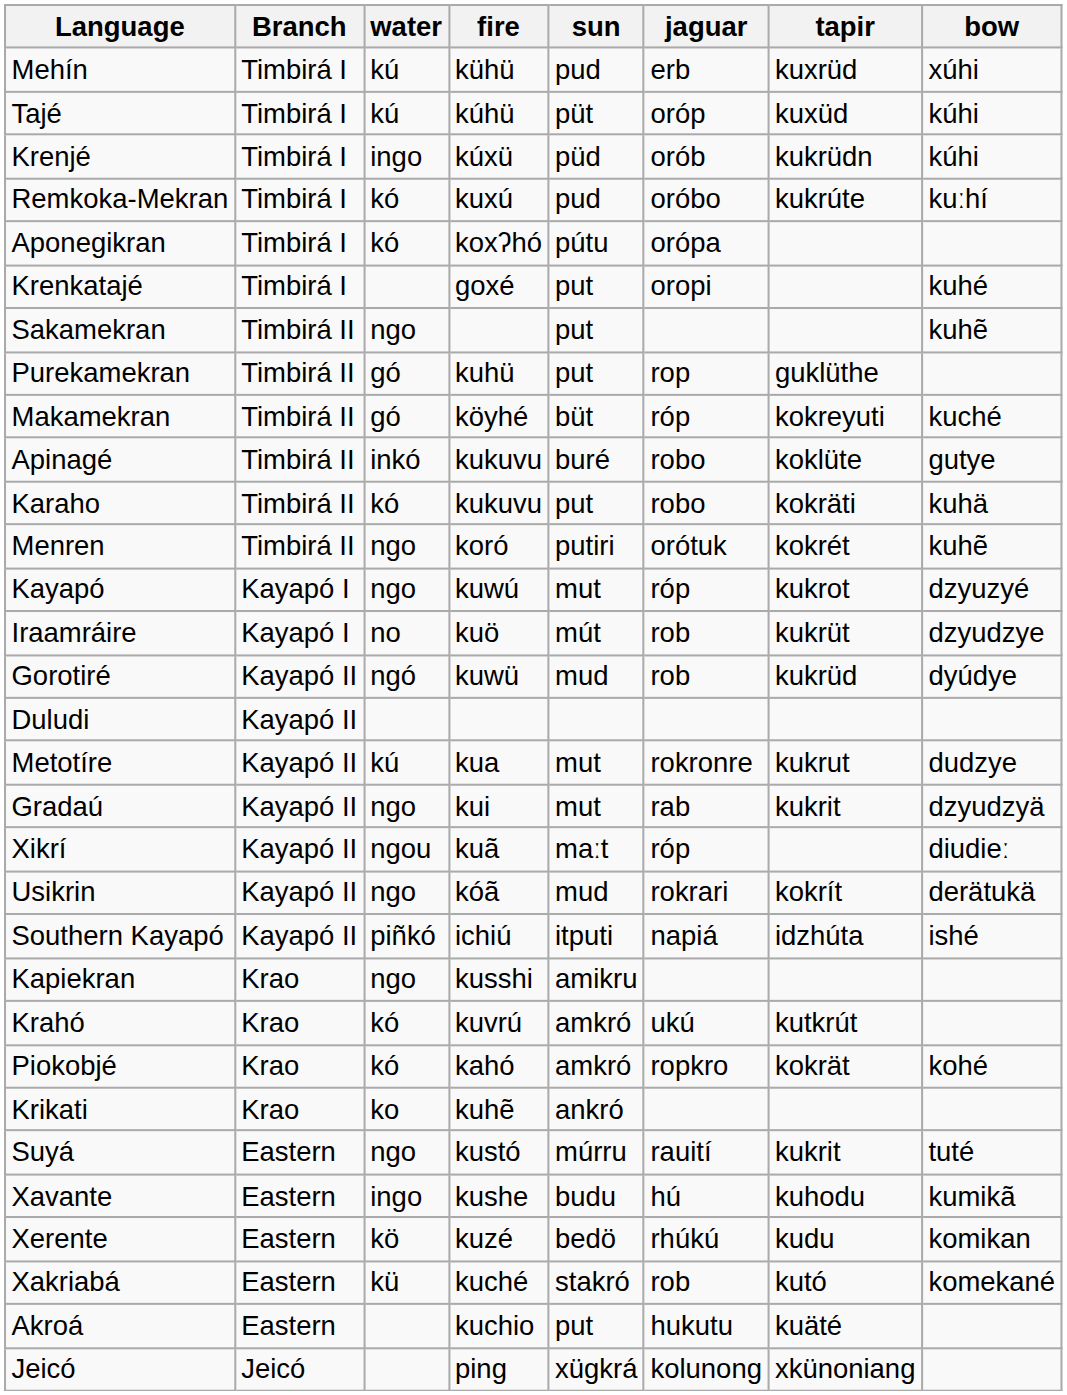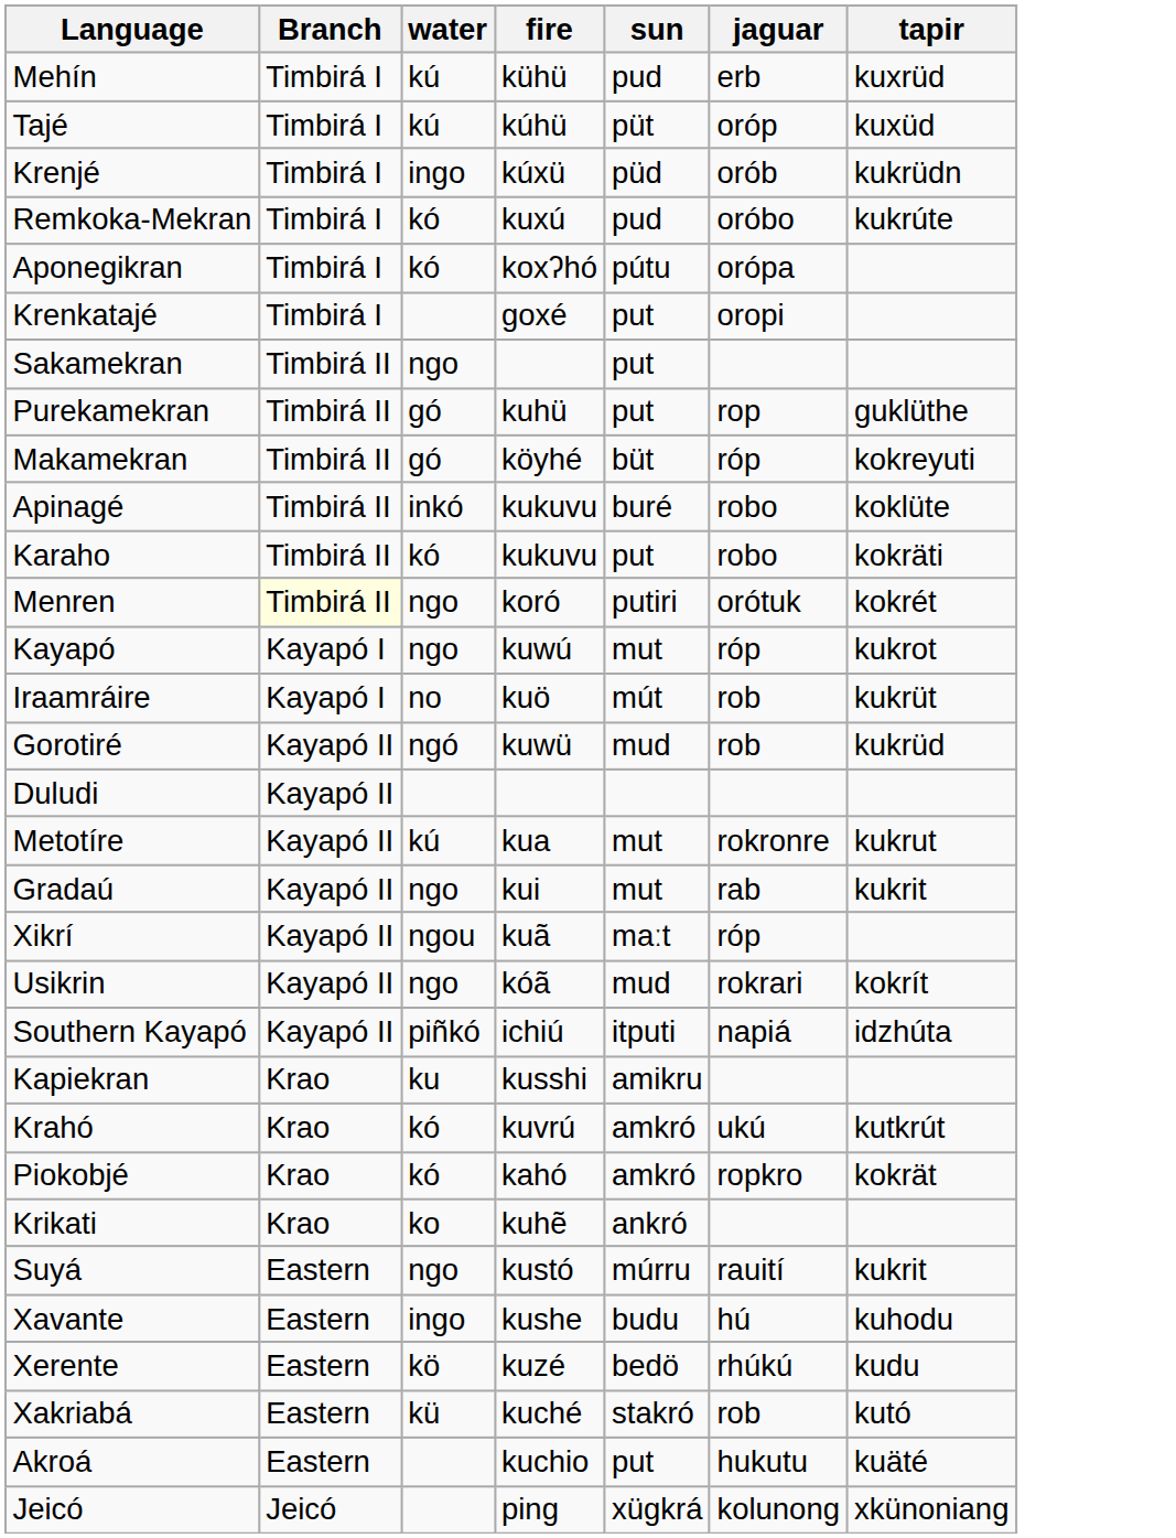- column: bow | xúhi | kúhi | kúhi | kuːhí | kuhé | kuhẽ | kuché | gutye | kuhä | kuhẽ | dzyuzyé | dzyudzye | dyúdye | dudzye | dzyudzyä | diudieː | derätukä | ishé | kohé | tuté | kumikã | komikan | komekané
Menren | Branch: no background -> lightyellow background
Kapiekran | water: ngo -> ku
